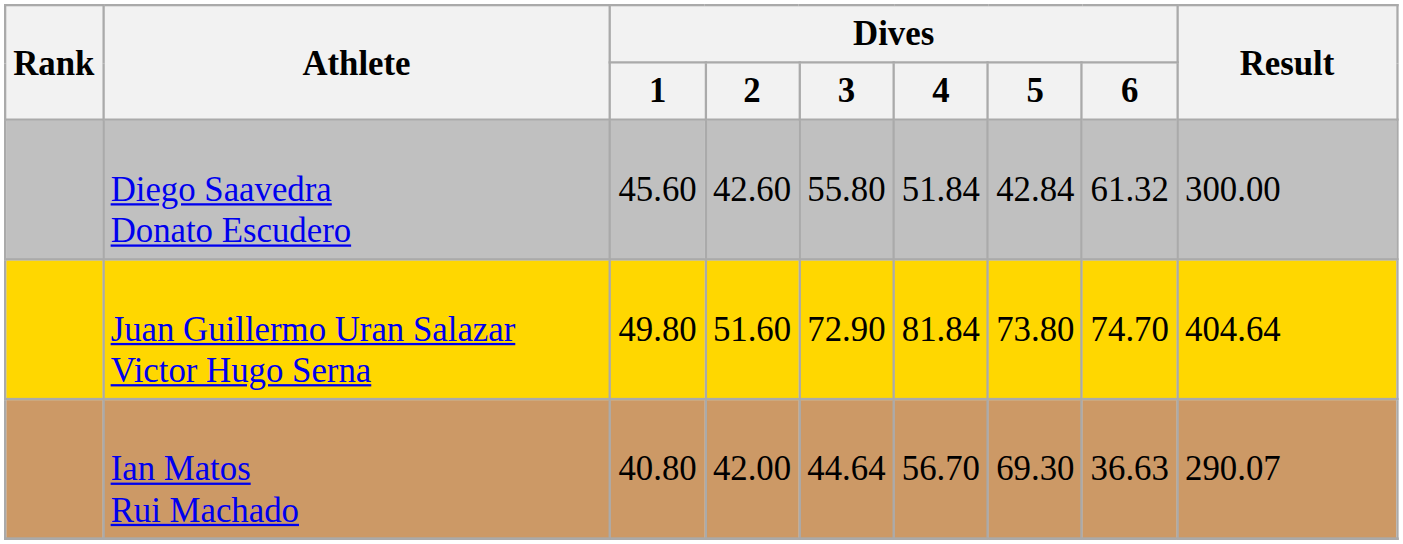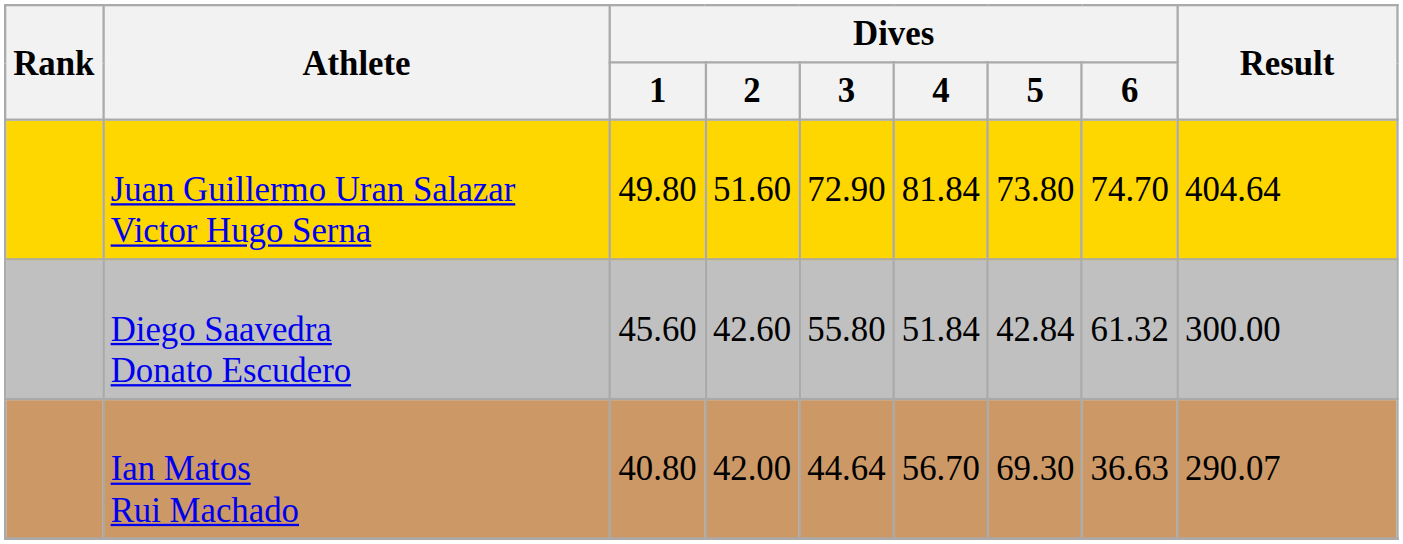rows swapped: Juan Guillermo Uran Salazar Victor Hugo Serna <-> Diego Saavedra Donato Escudero
